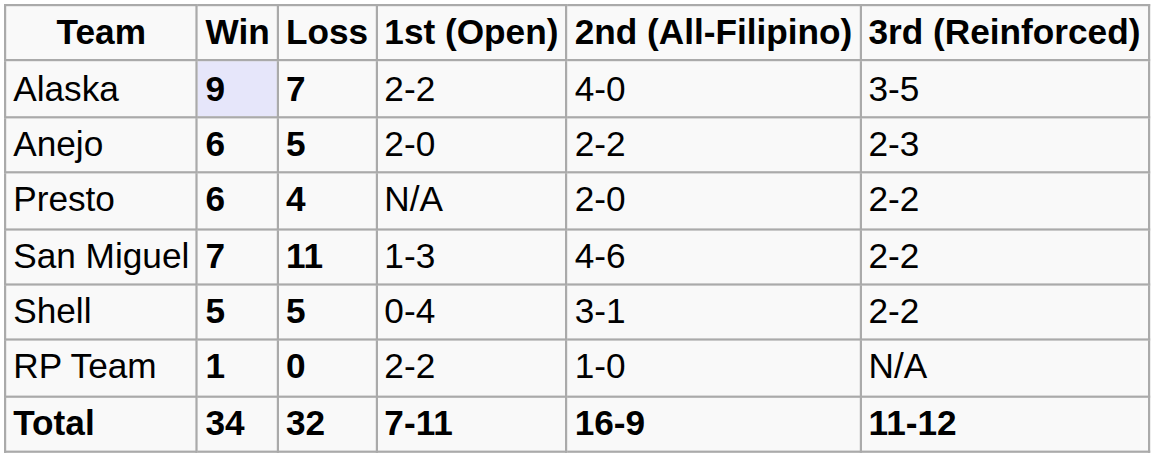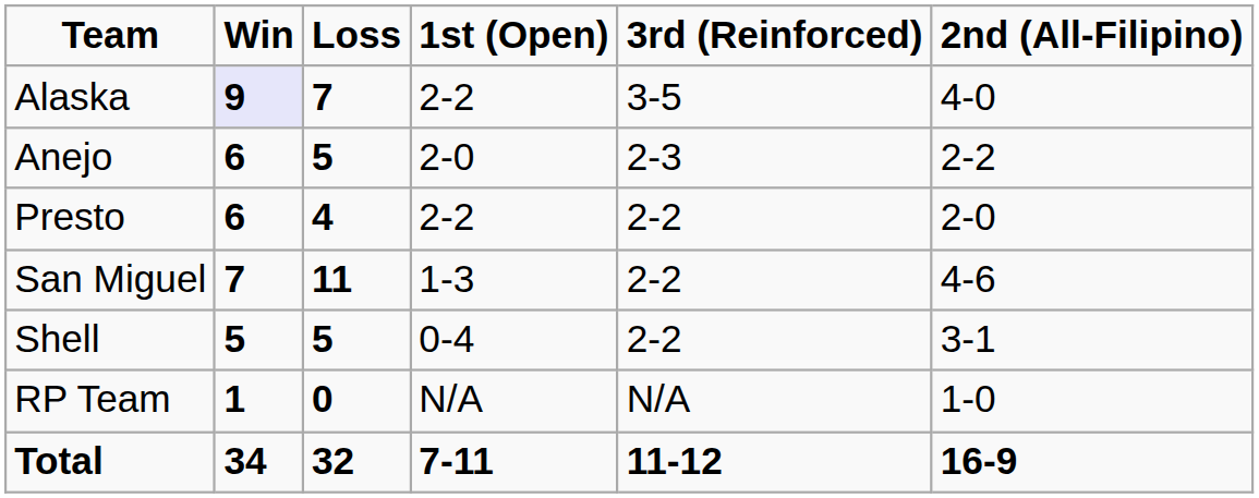columns swapped: 2nd (All-Filipino) <-> 3rd (Reinforced)
Presto | 1st (Open): N/A -> 2-2
RP Team | 1st (Open): 2-2 -> N/A
